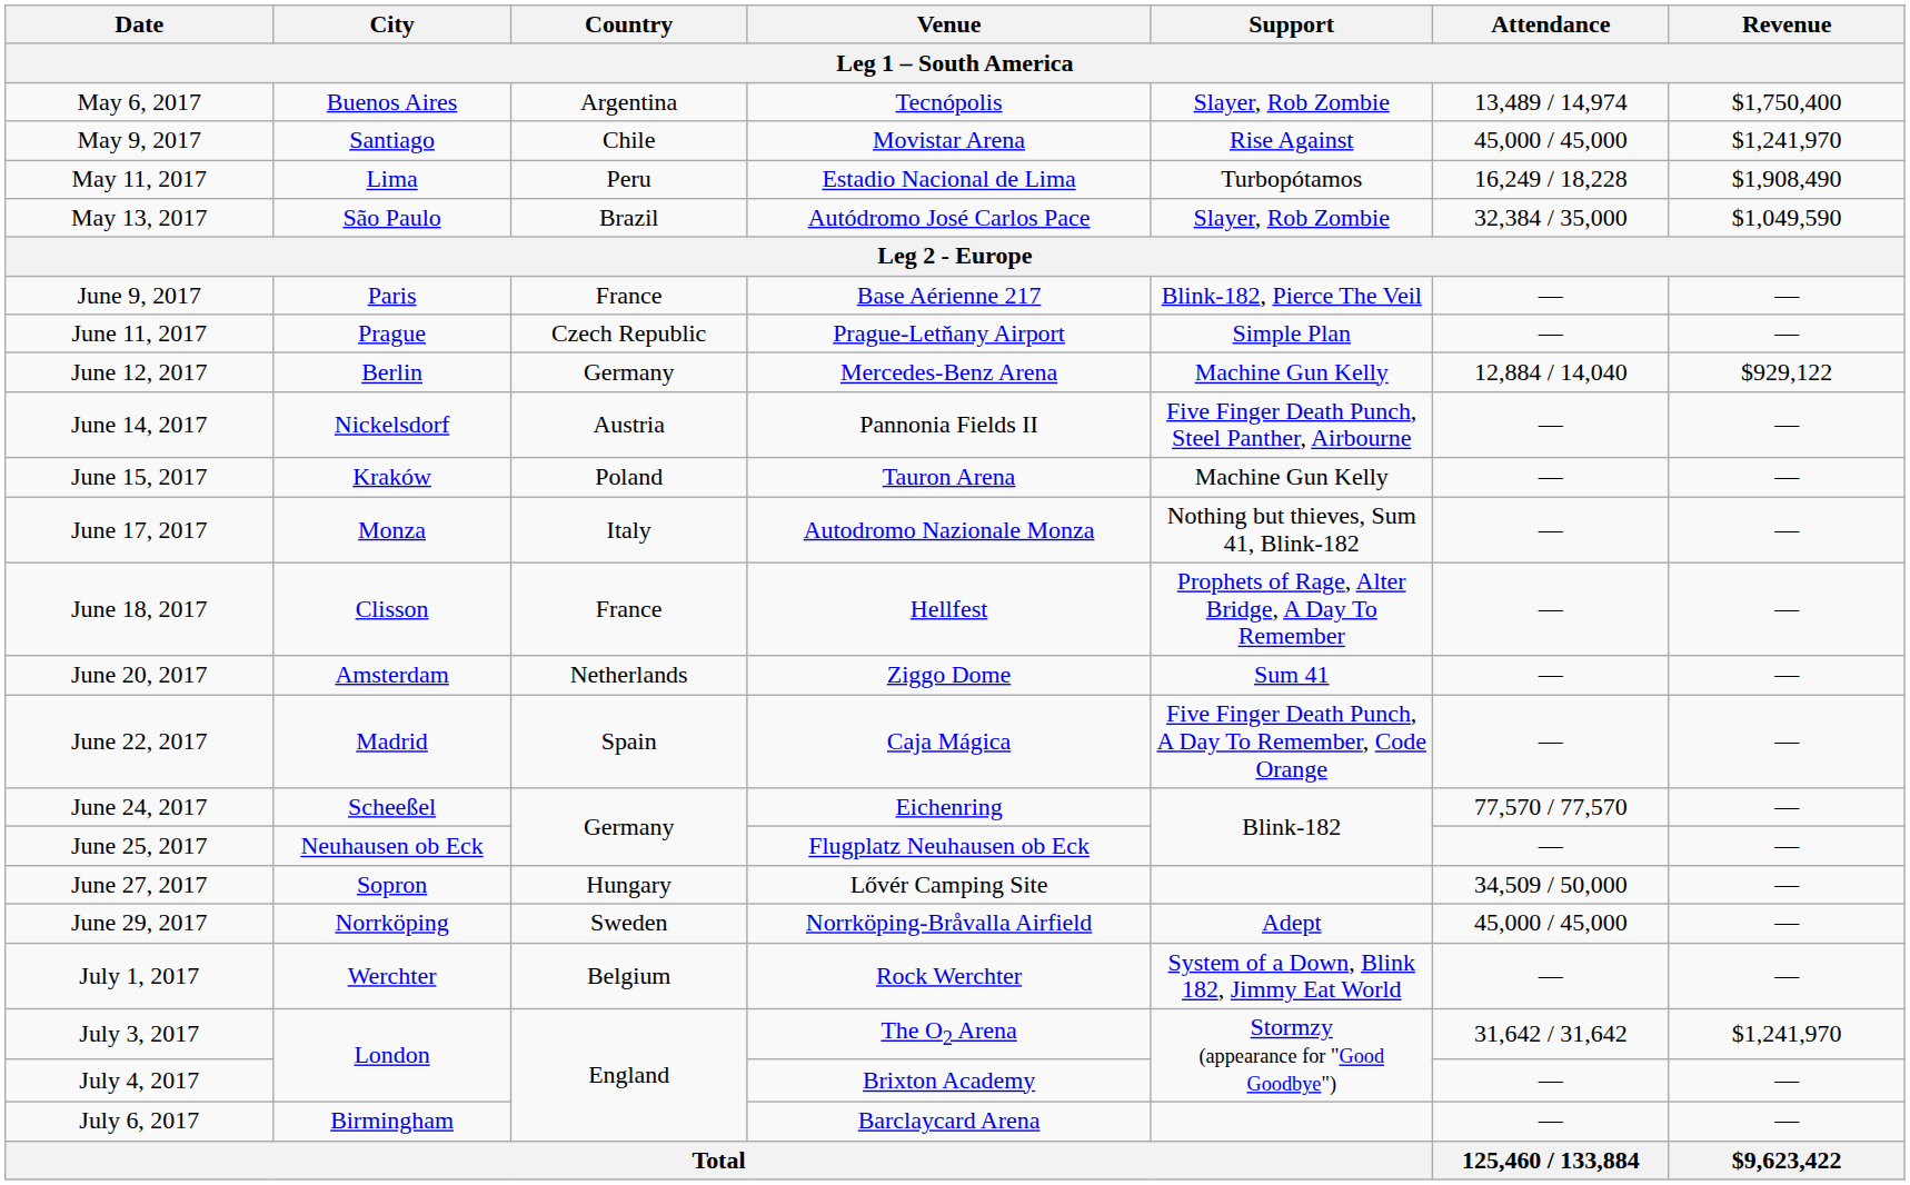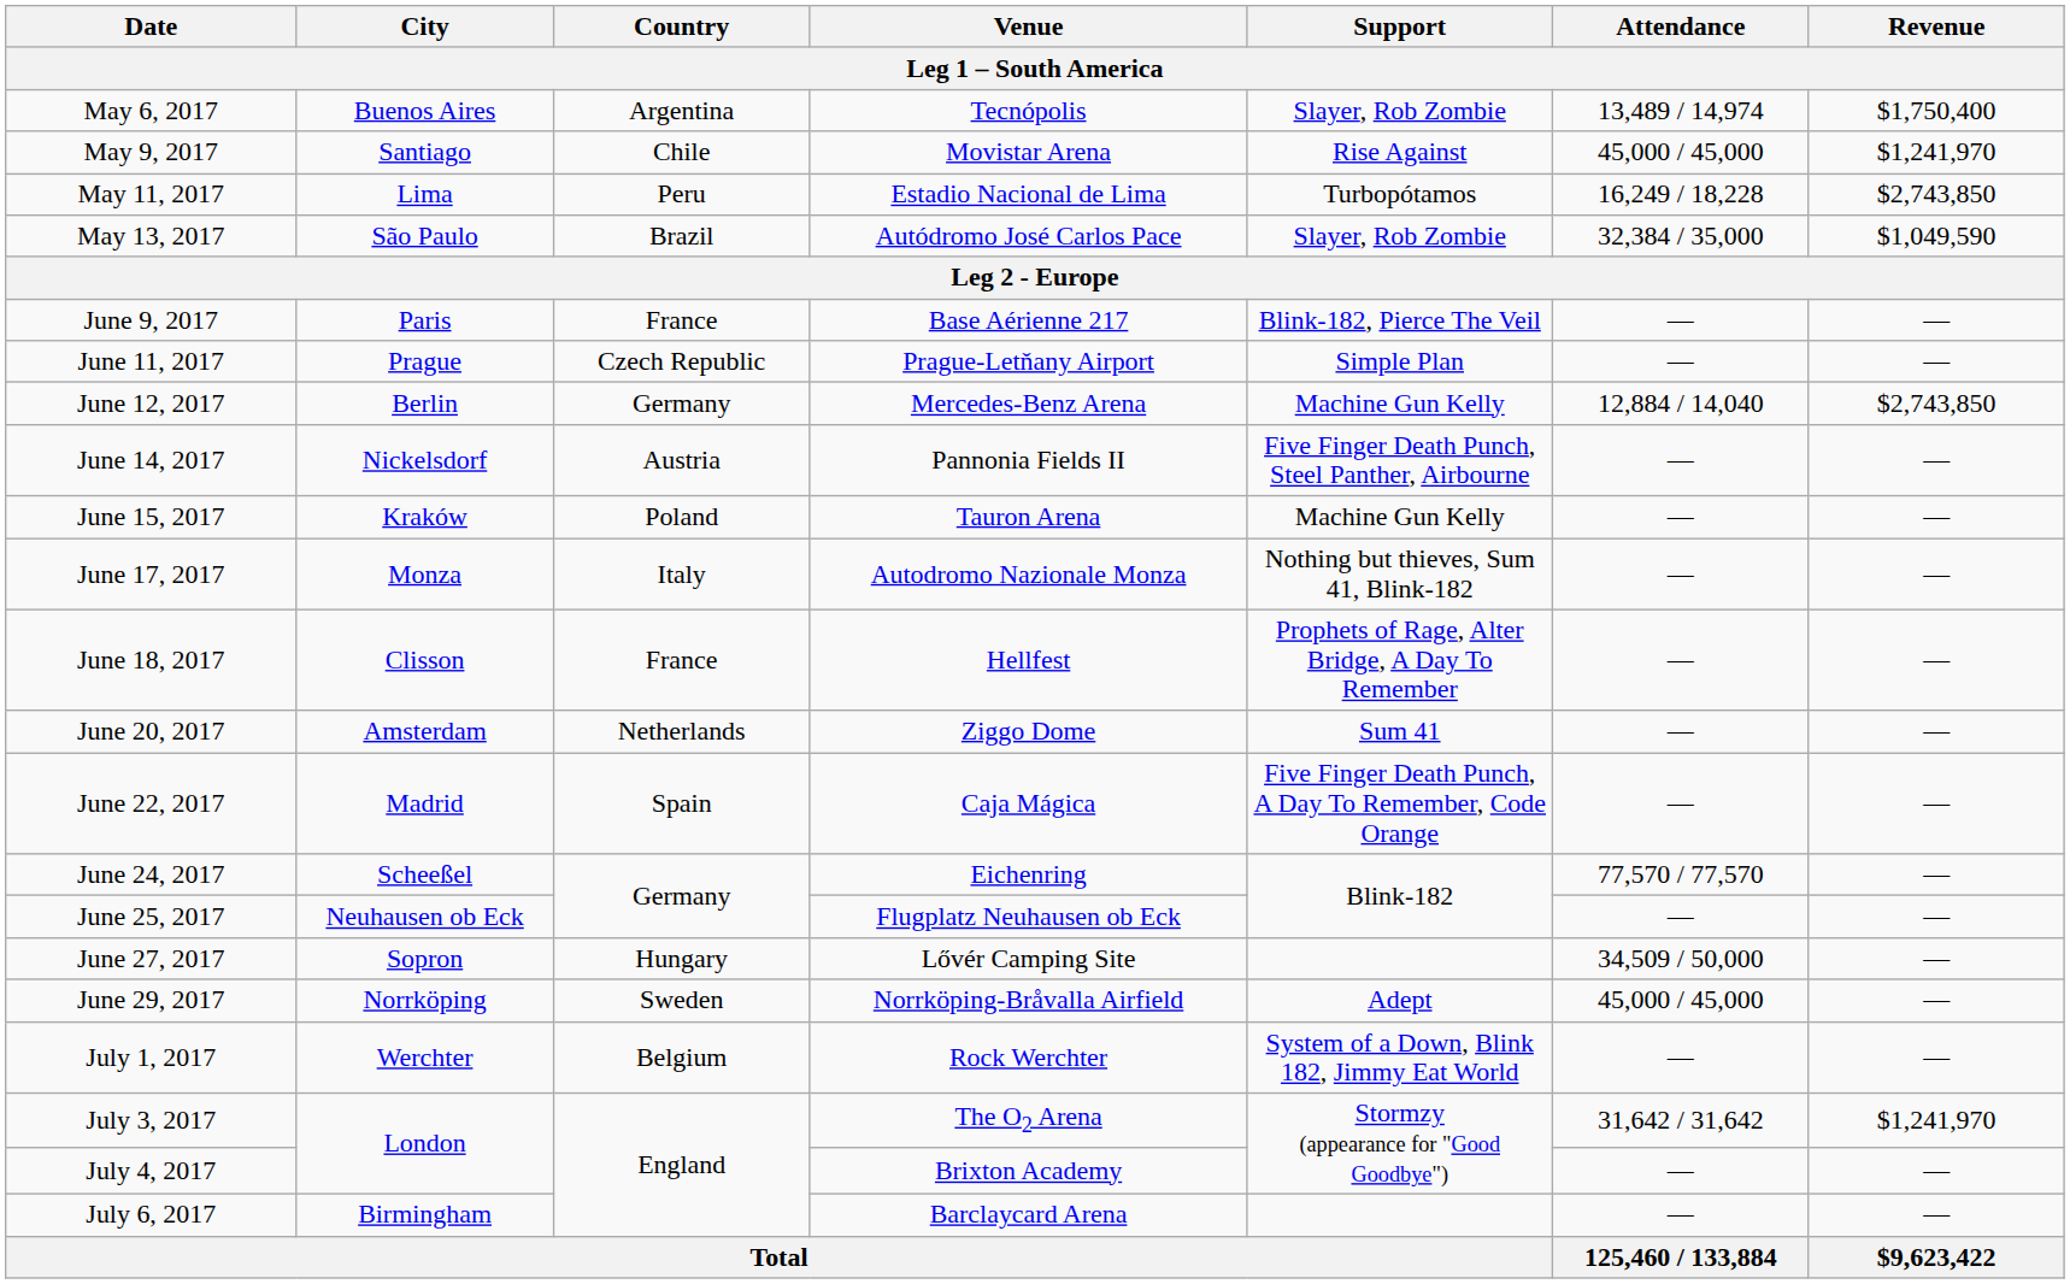May 11, 2017 | Revenue: $1,908,490 -> $2,743,850
June 12, 2017 | Revenue: $929,122 -> $2,743,850
